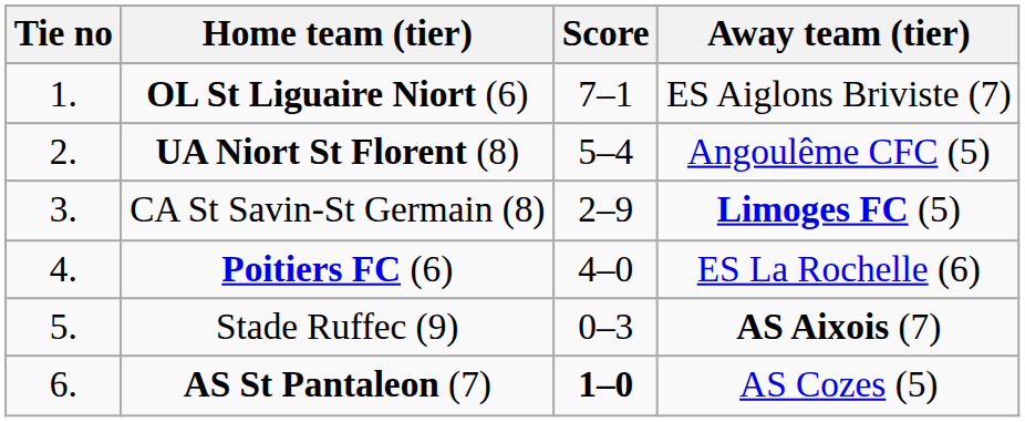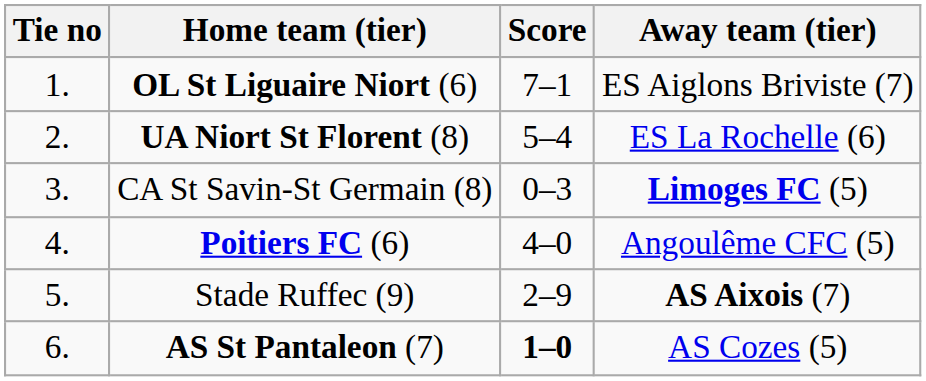UA Niort St Florent (8) | Away team (tier): Angoulême CFC (5) -> ES La Rochelle (6)
CA St Savin-St Germain (8) | Score: 2–9 -> 0–3
Poitiers FC (6) | Away team (tier): ES La Rochelle (6) -> Angoulême CFC (5)
Stade Ruffec (9) | Score: 0–3 -> 2–9
